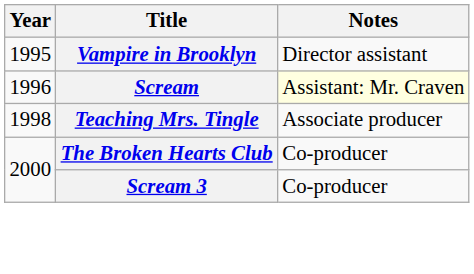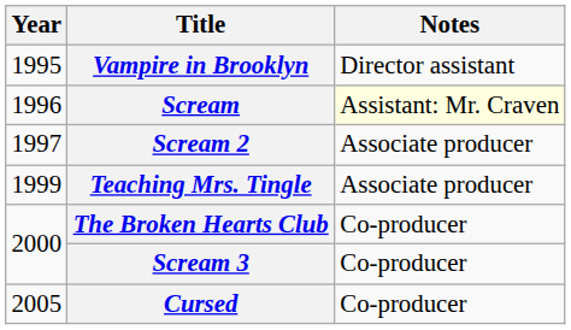+ row: 1997 | Scream 2 | Associate producer
Teaching Mrs. Tingle | Year: 1998 -> 1999
+ row: 2005 | Cursed | Co-producer
